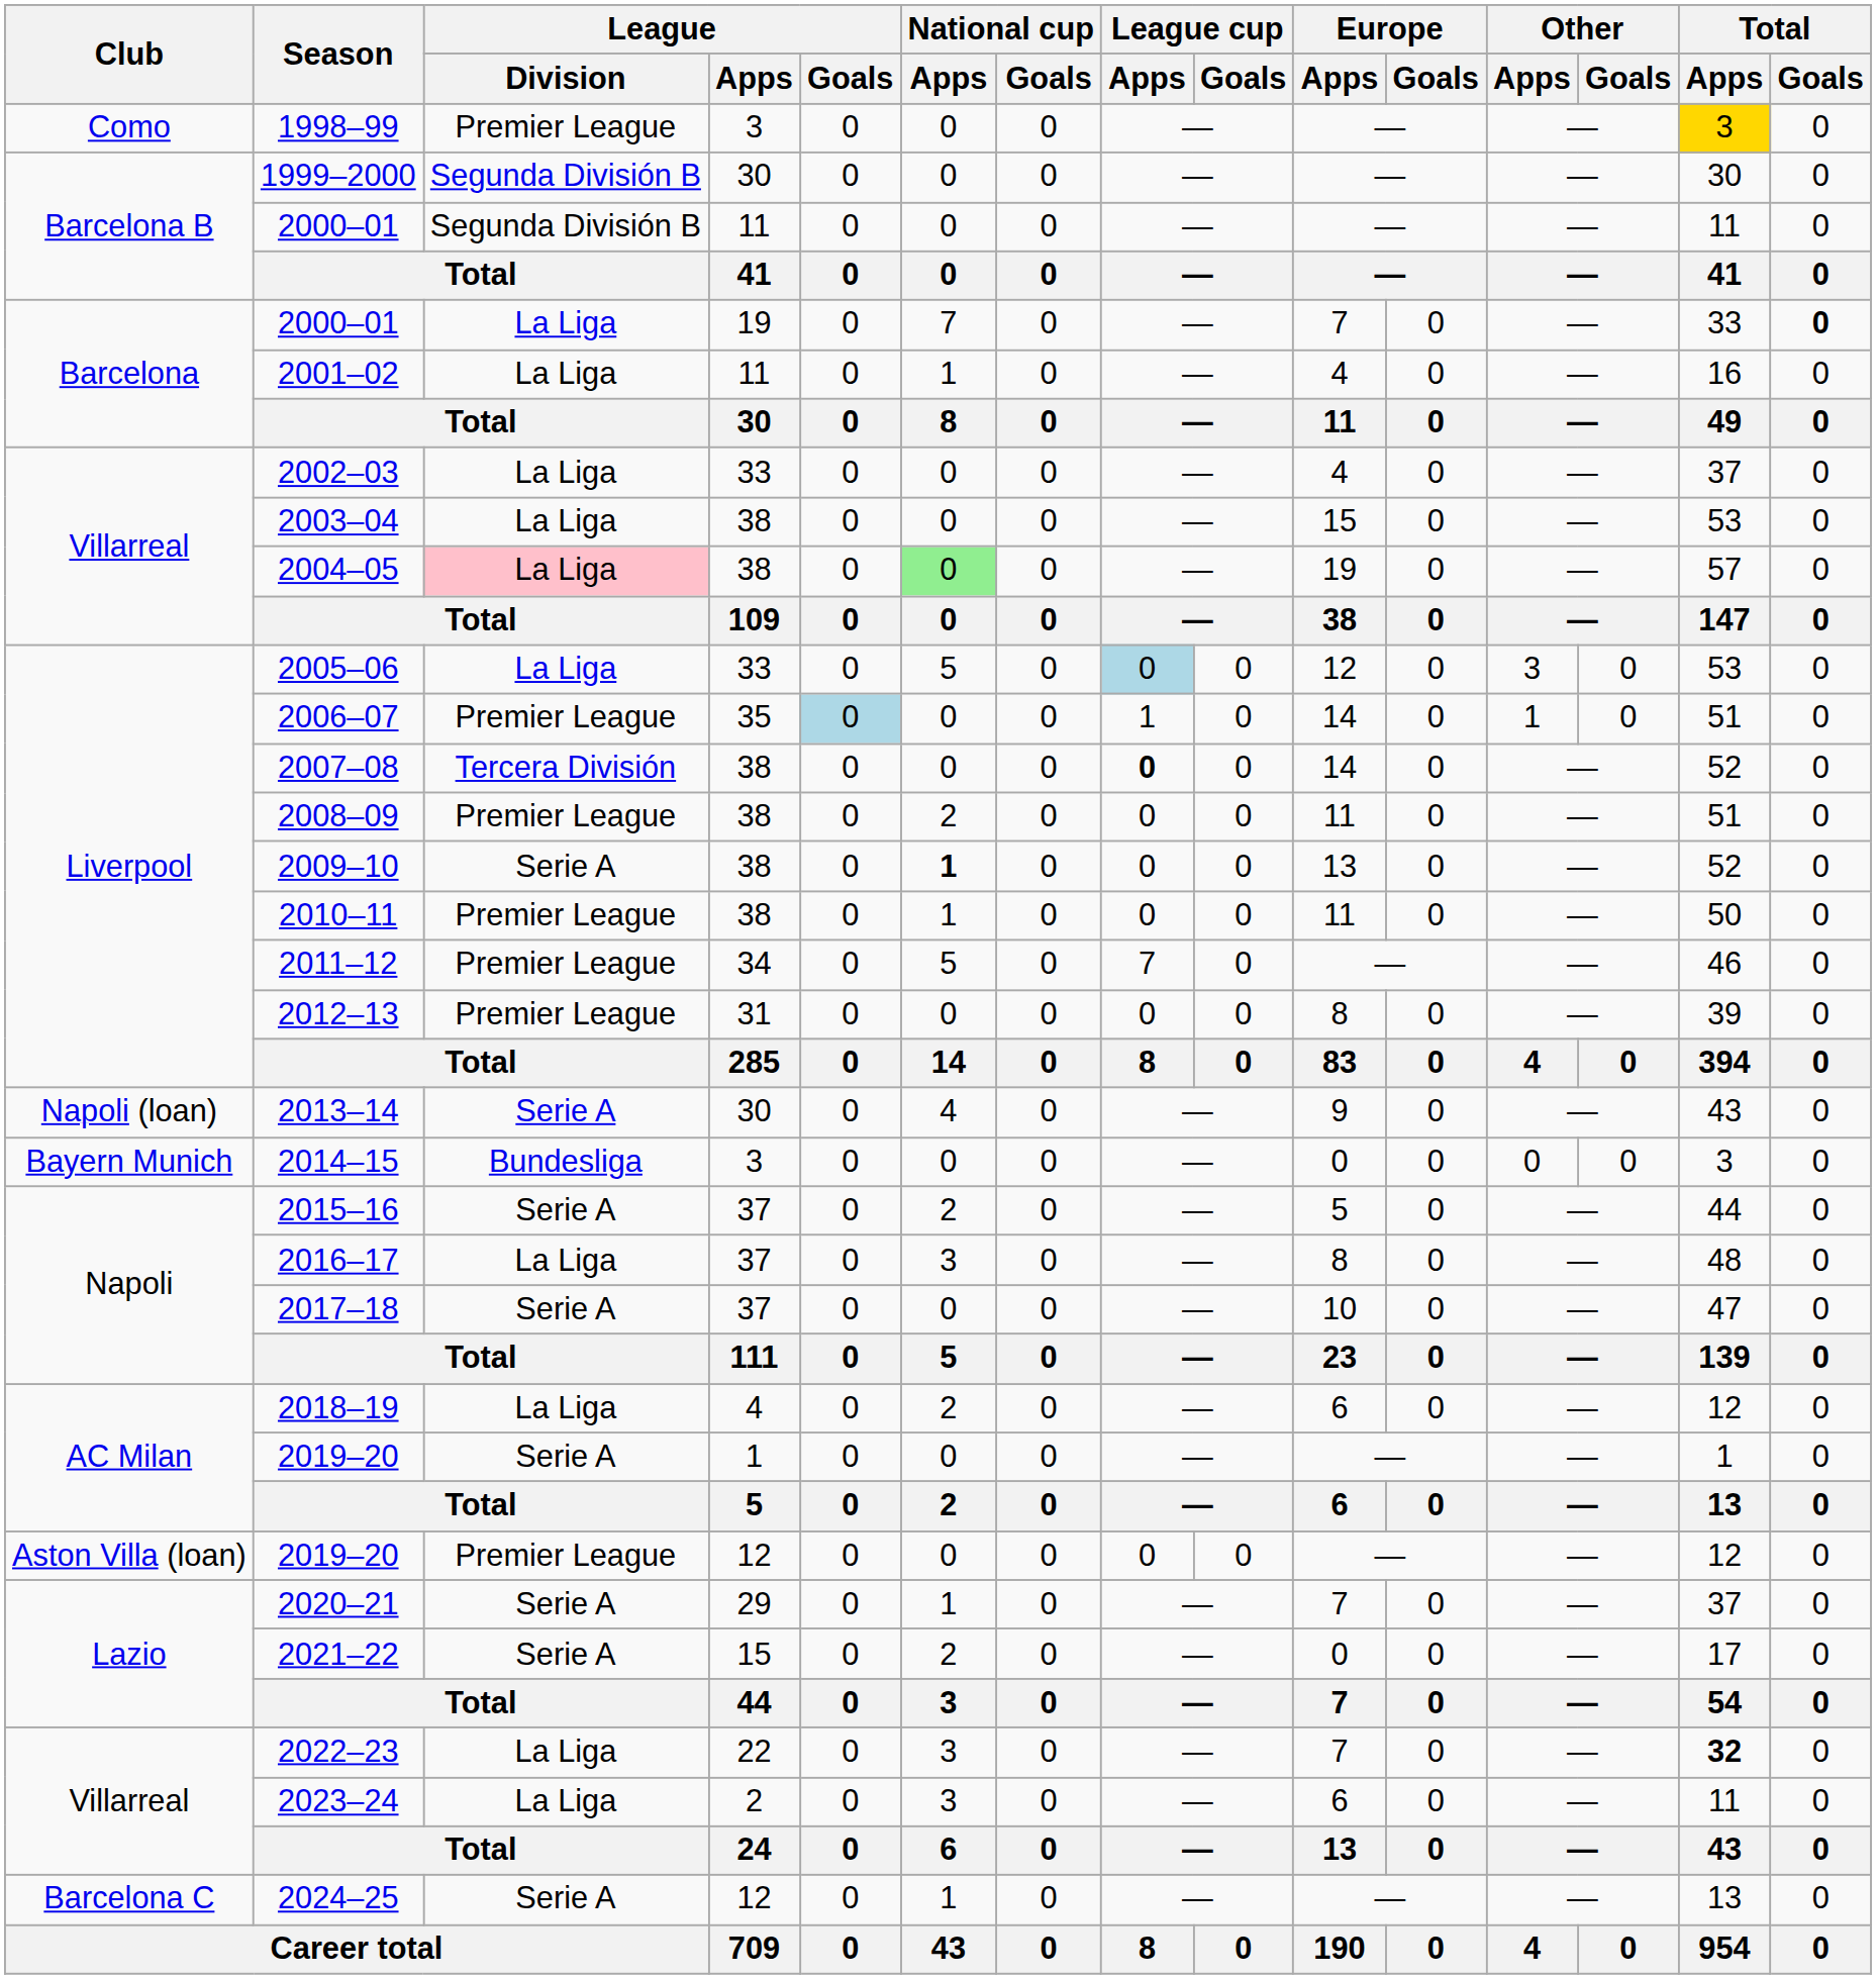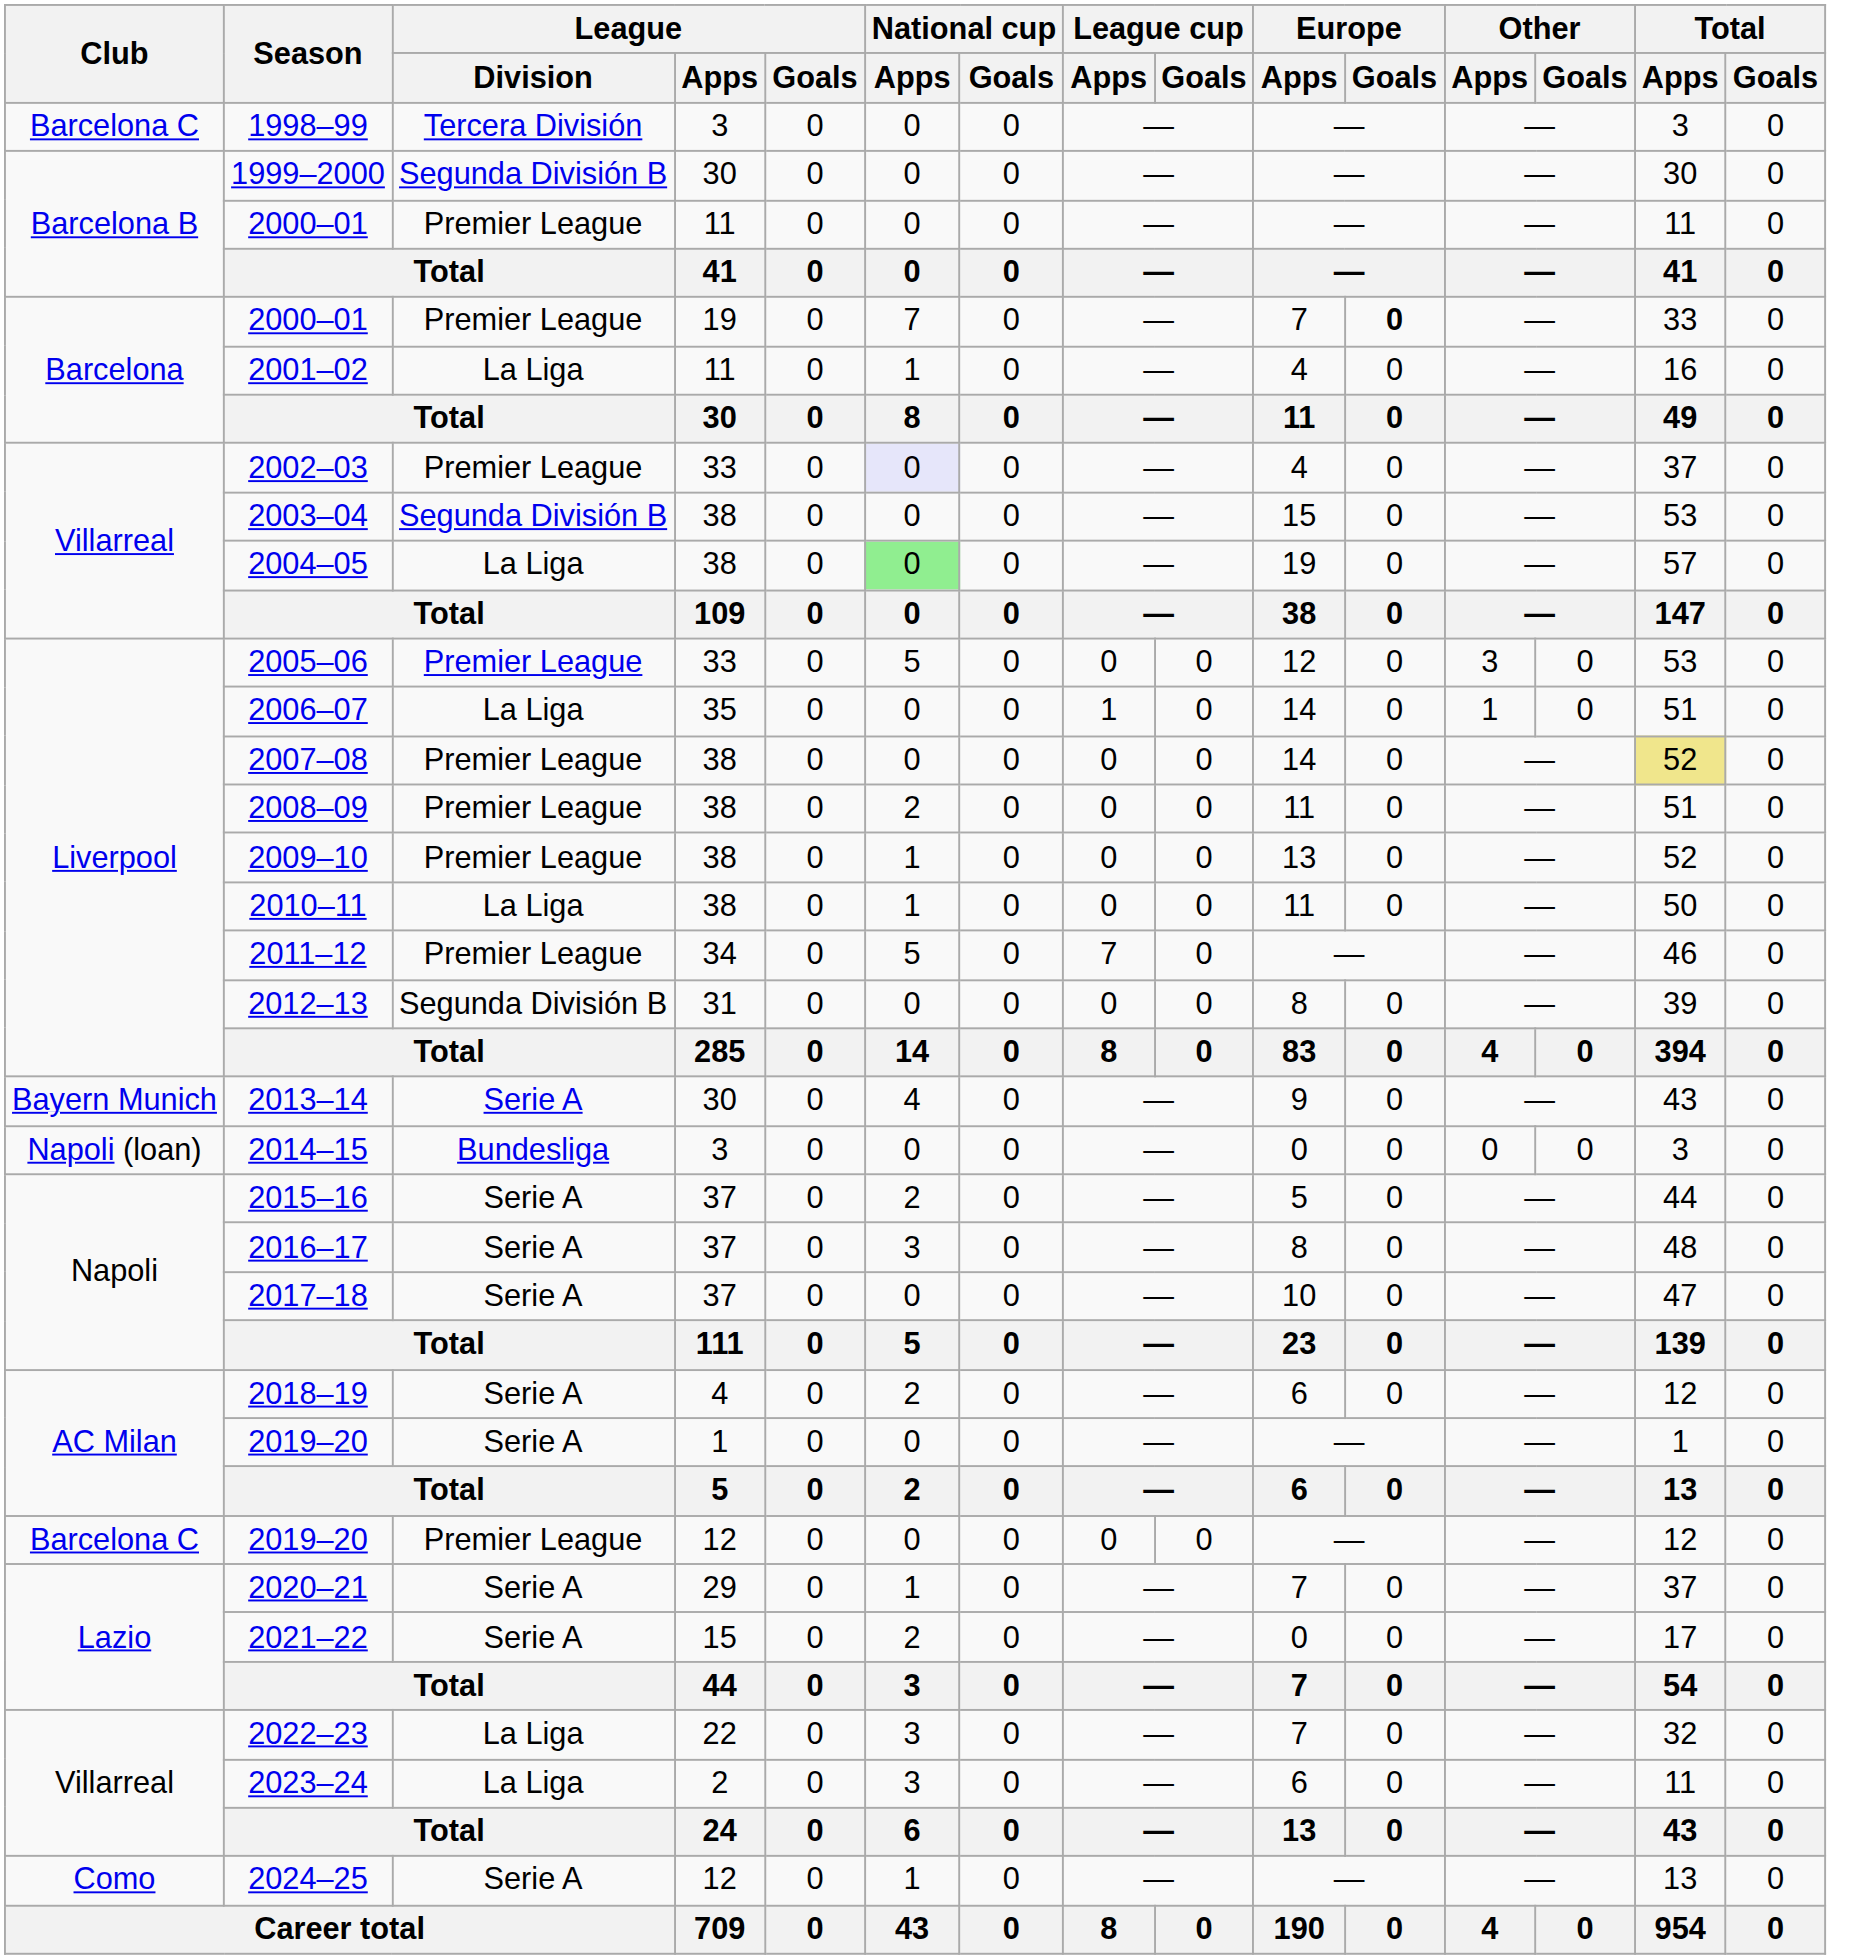1998–99 | Club: Como -> Barcelona C
1998–99 | League / Division: Premier League -> Tercera División
1998–99 | Total / Apps: gold background -> no background
2000–01 / 11 | League / Division: Segunda División B -> Premier League
2000–01 / 19 | League / Division: La Liga -> Premier League
2000–01 / 19 | Europe / Goals: normal -> bold
2000–01 / 19 | Total / Goals: bold -> normal
2002–03 | League / Division: La Liga -> Premier League
2002–03 | National cup / Apps: no background -> lavender background
2003–04 | League / Division: La Liga -> Segunda División B
2004–05 | League / Division: pink background -> no background
2005–06 | League / Division: La Liga -> Premier League
2005–06 | League cup / Apps: lightblue background -> no background
2006–07 | League / Division: Premier League -> La Liga
2006–07 | League / Goals: lightblue background -> no background
2007–08 | League / Division: Tercera División -> Premier League
2007–08 | League cup / Apps: bold -> normal
2007–08 | Total / Apps: no background -> khaki background
2009–10 | League / Division: Serie A -> Premier League
2009–10 | National cup / Apps: bold -> normal
2010–11 | League / Division: Premier League -> La Liga
2012–13 | League / Division: Premier League -> Segunda División B
2013–14 | Club: Napoli (loan) -> Bayern Munich
2014–15 | Club: Bayern Munich -> Napoli (loan)
2016–17 | League / Division: La Liga -> Serie A
2018–19 | League / Division: La Liga -> Serie A
2019–20 / 12 | Club: Aston Villa (loan) -> Barcelona C
2022–23 | Total / Apps: bold -> normal
2024–25 | Club: Barcelona C -> Como
